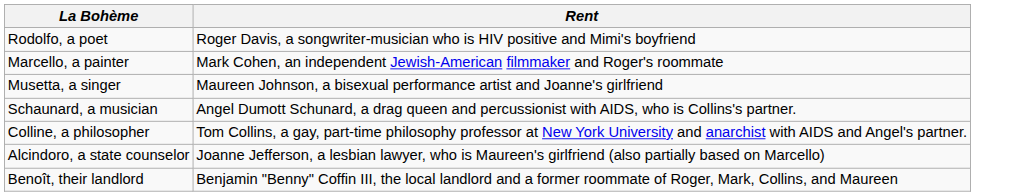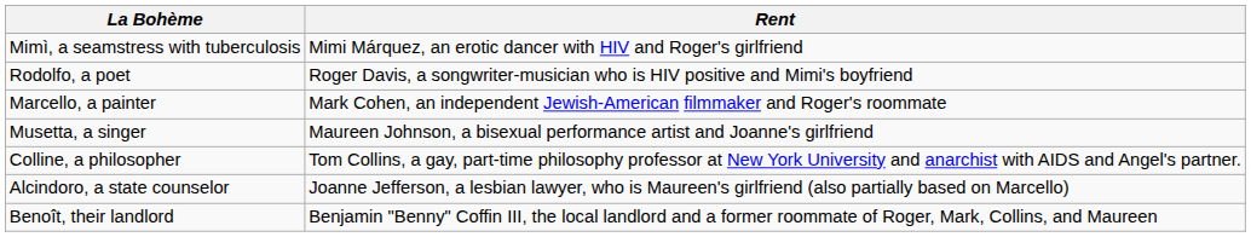+ row: Mimì, a seamstress with tuberculosis | Mimi Márquez, an erotic dancer with HIV and Roger's girlfriend
- row: Schaunard, a musician | Angel Dumott Schunard, a drag queen and percussionist with AIDS, who is Collins's partner.
